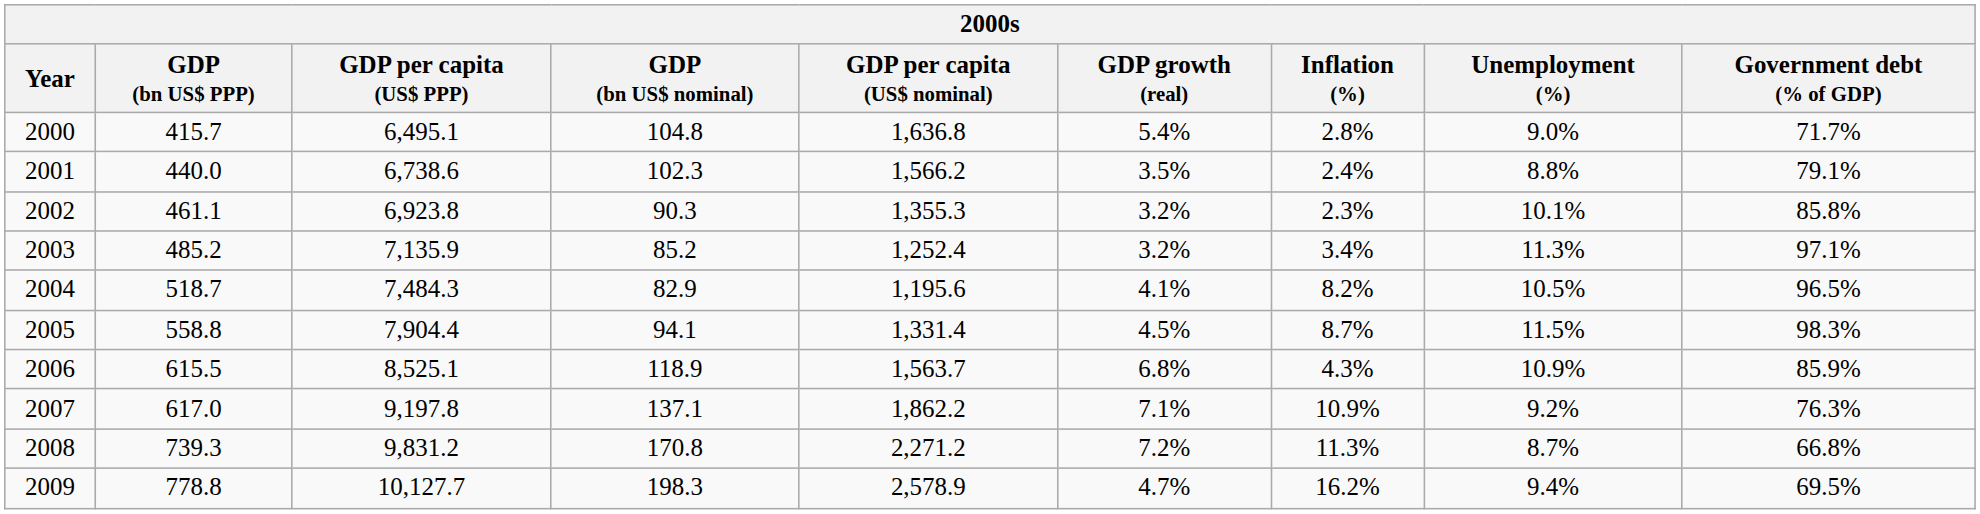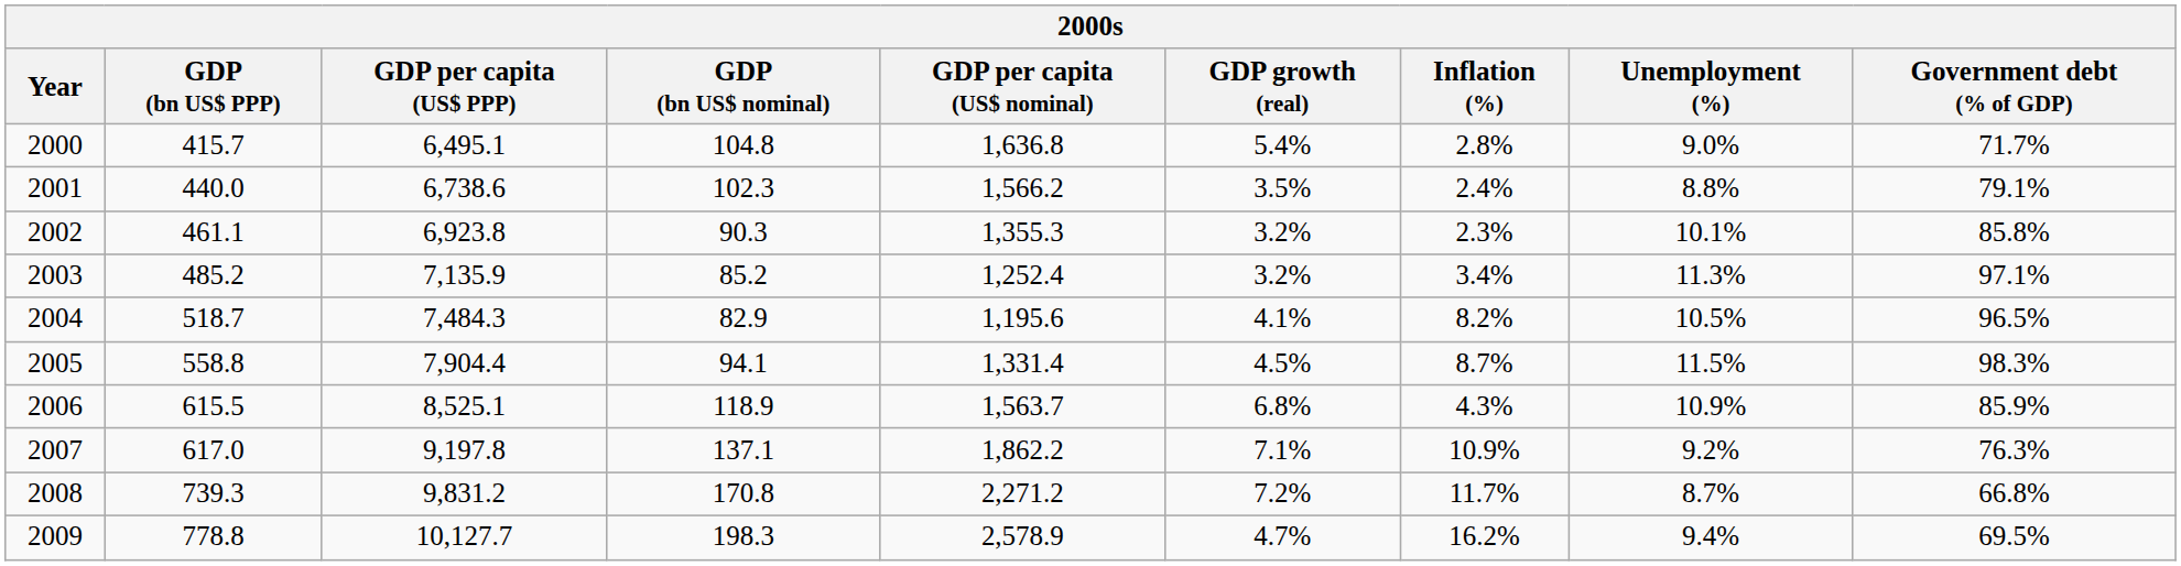2008 | Inflation (%): 11.3% -> 11.7%
